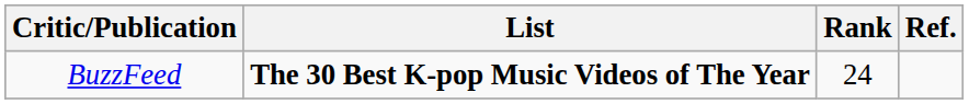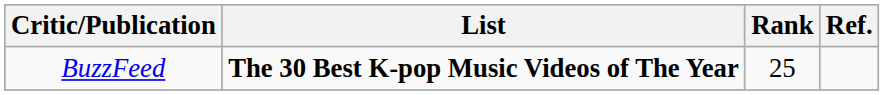BuzzFeed | Rank: 24 -> 25
